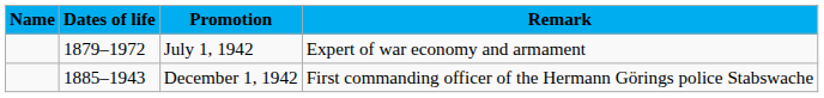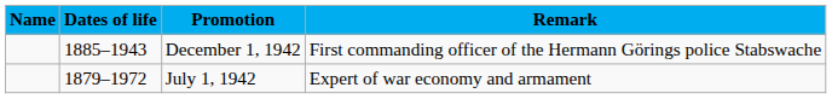rows swapped: July 1, 1942 <-> December 1, 1942
